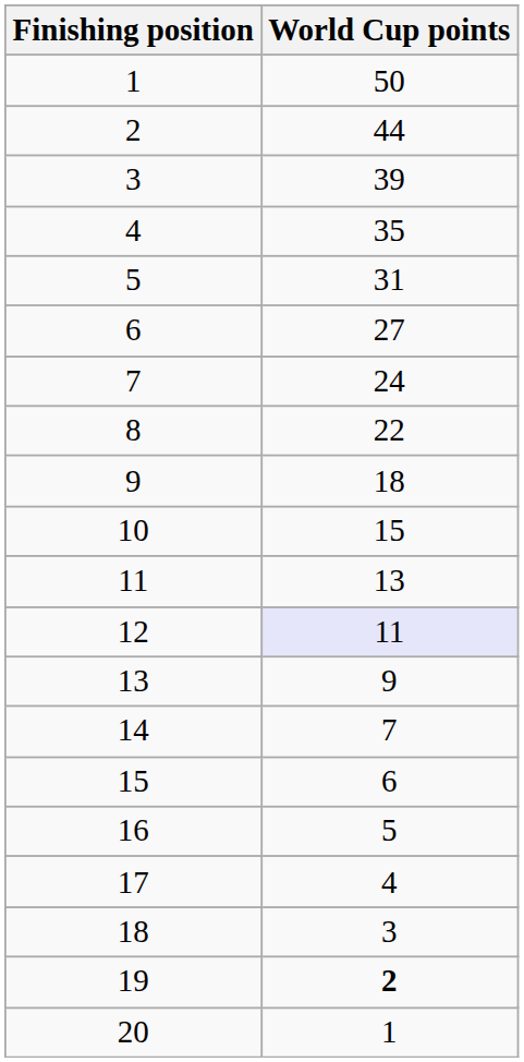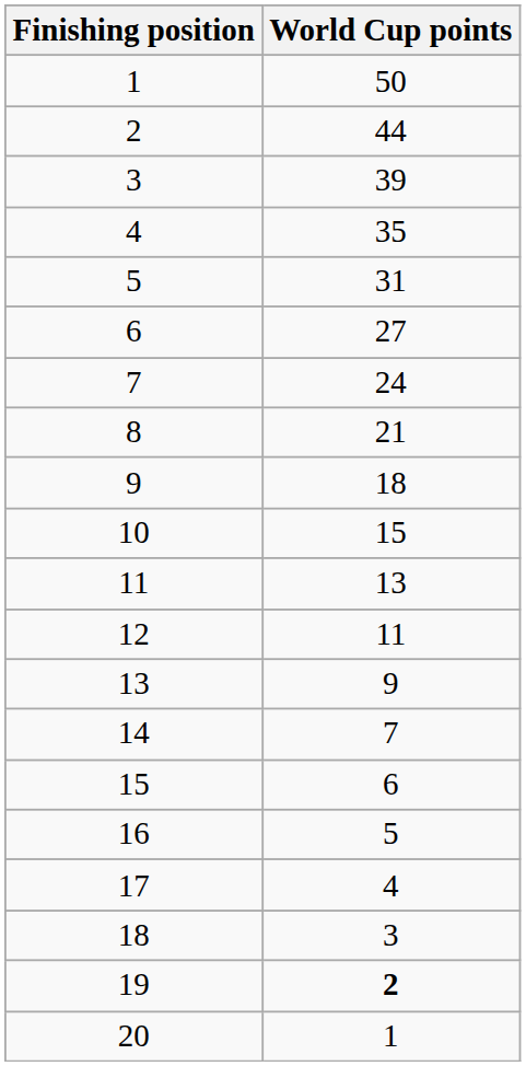8 | World Cup points: 22 -> 21
12 | World Cup points: lavender background -> no background
